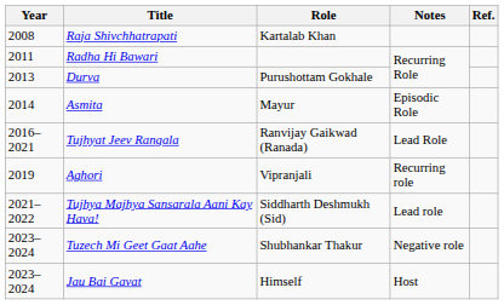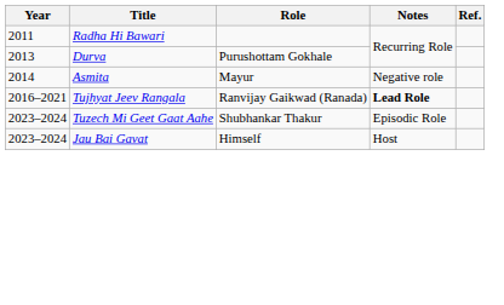- row: 2008 | Raja Shivchhatrapati | Kartalab Khan
Asmita | Notes: Episodic Role -> Negative role
Tujhyat Jeev Rangala | Notes: normal -> bold
- row: 2019 | Aghori | Vipranjali | Recurring role
- row: 2021–2022 | Tujhya Majhya Sansarala Aani Kay Hava! | Siddharth Deshmukh (Sid) | Lead role
Tuzech Mi Geet Gaat Aahe | Notes: Negative role -> Episodic Role
